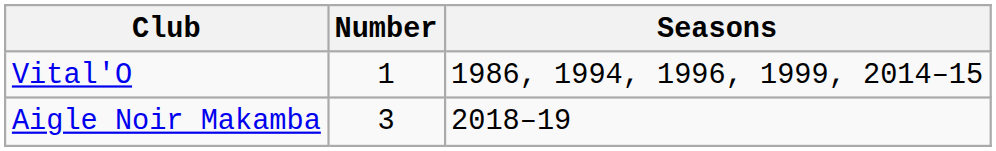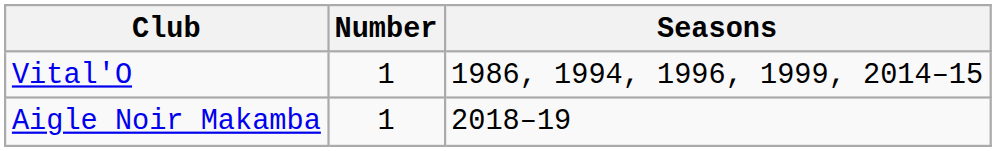Aigle Noir Makamba | Number: 3 -> 1
